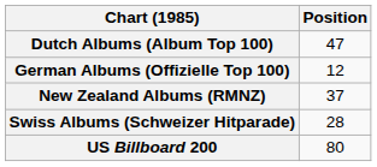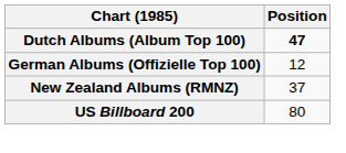Dutch Albums (Album Top 100) | Position: normal -> bold
- row: Swiss Albums (Schweizer Hitparade) | 28
